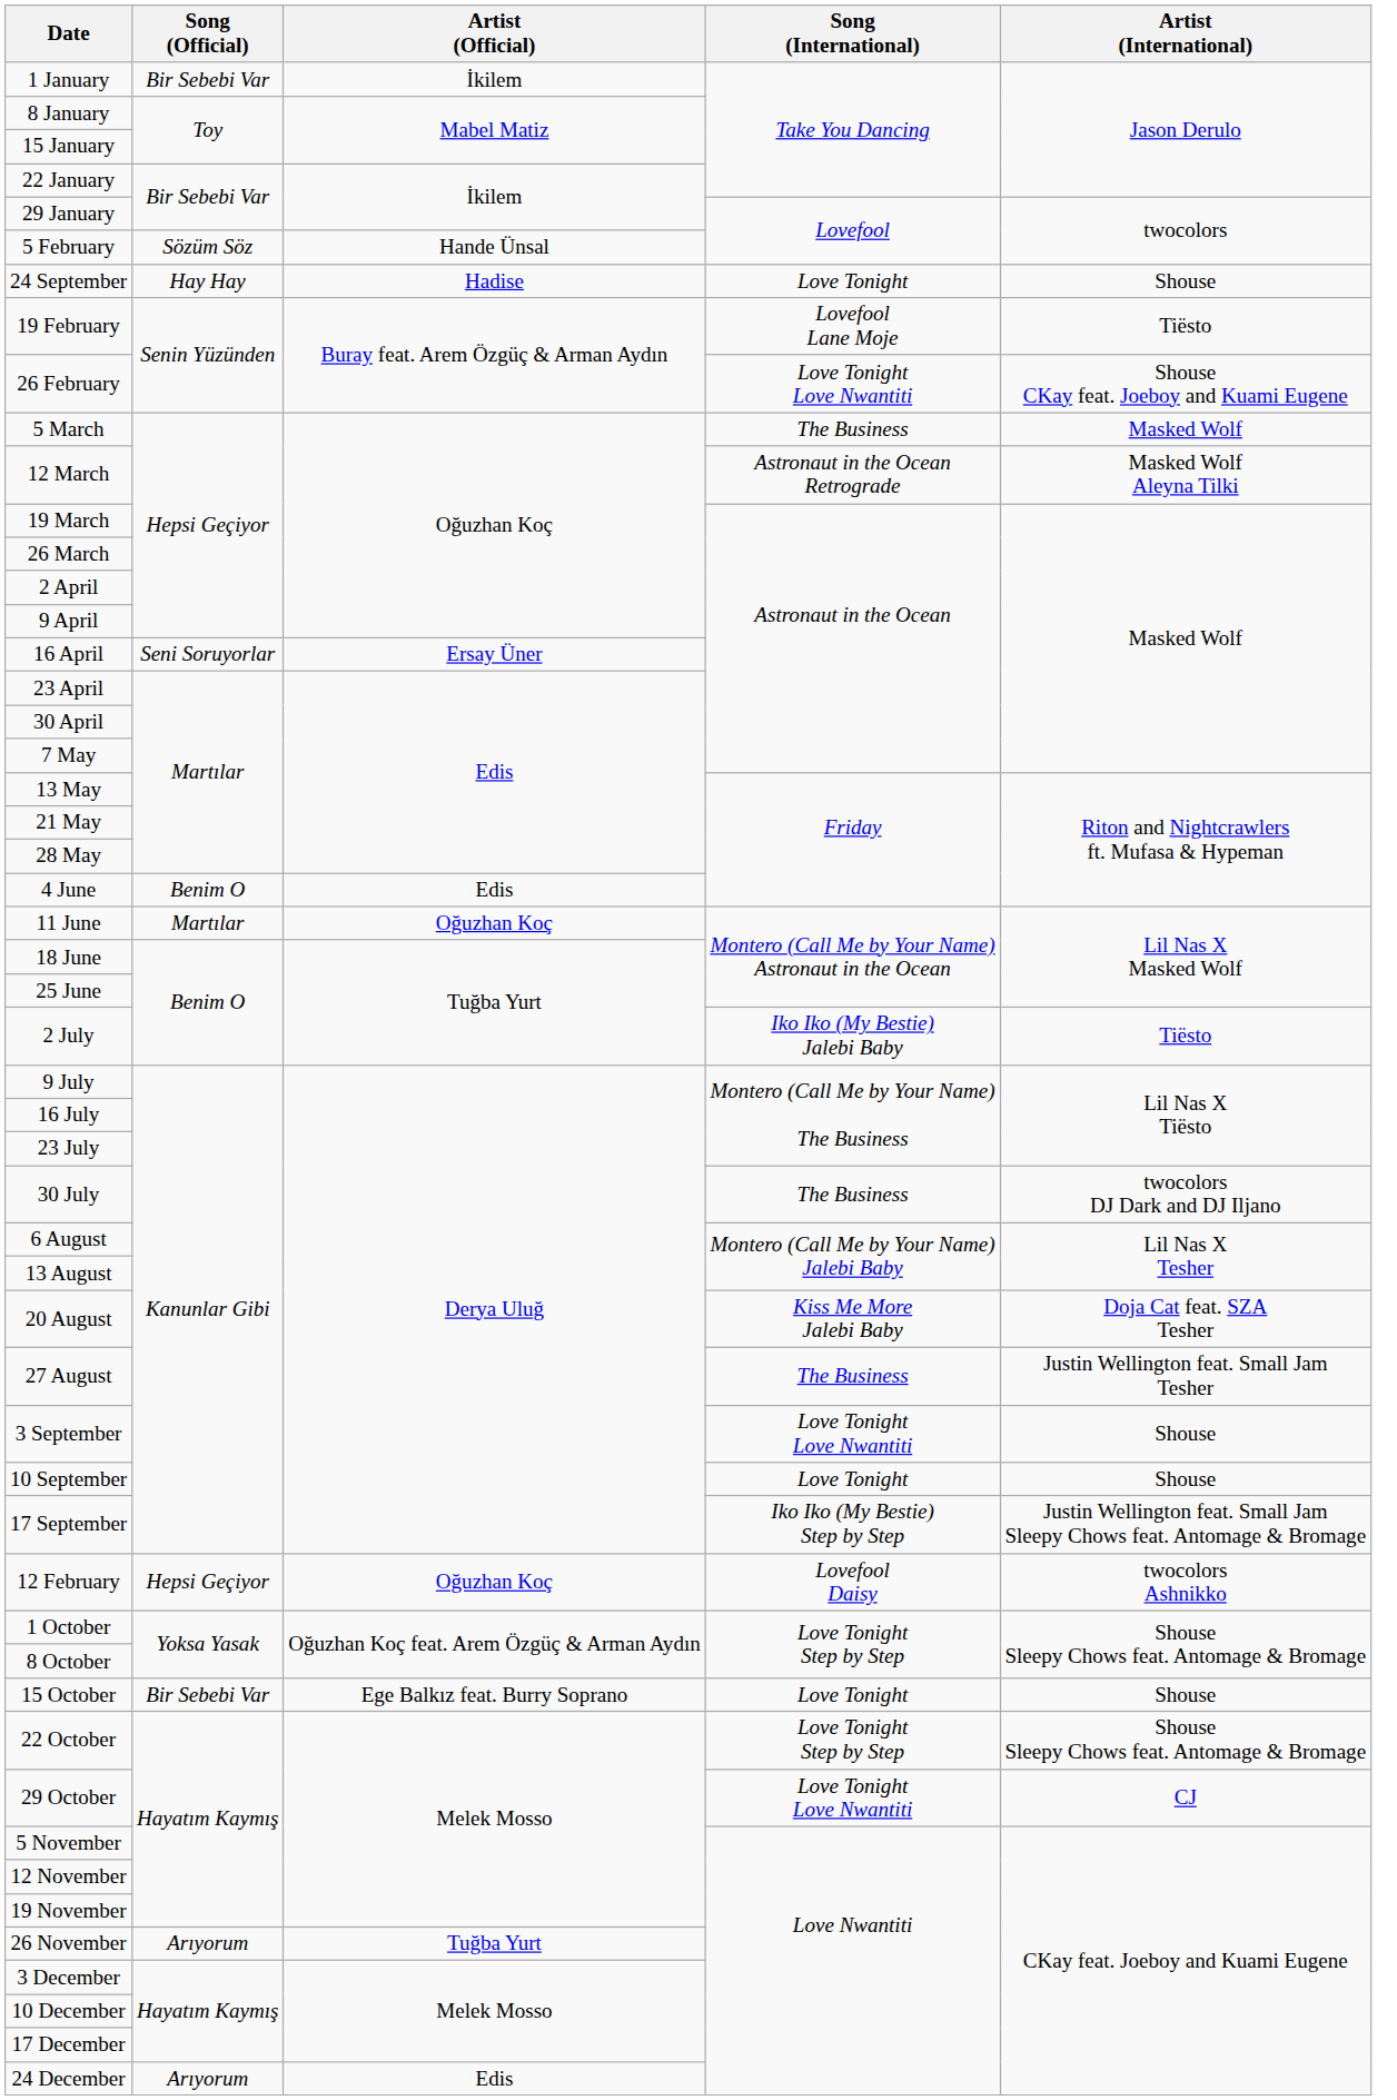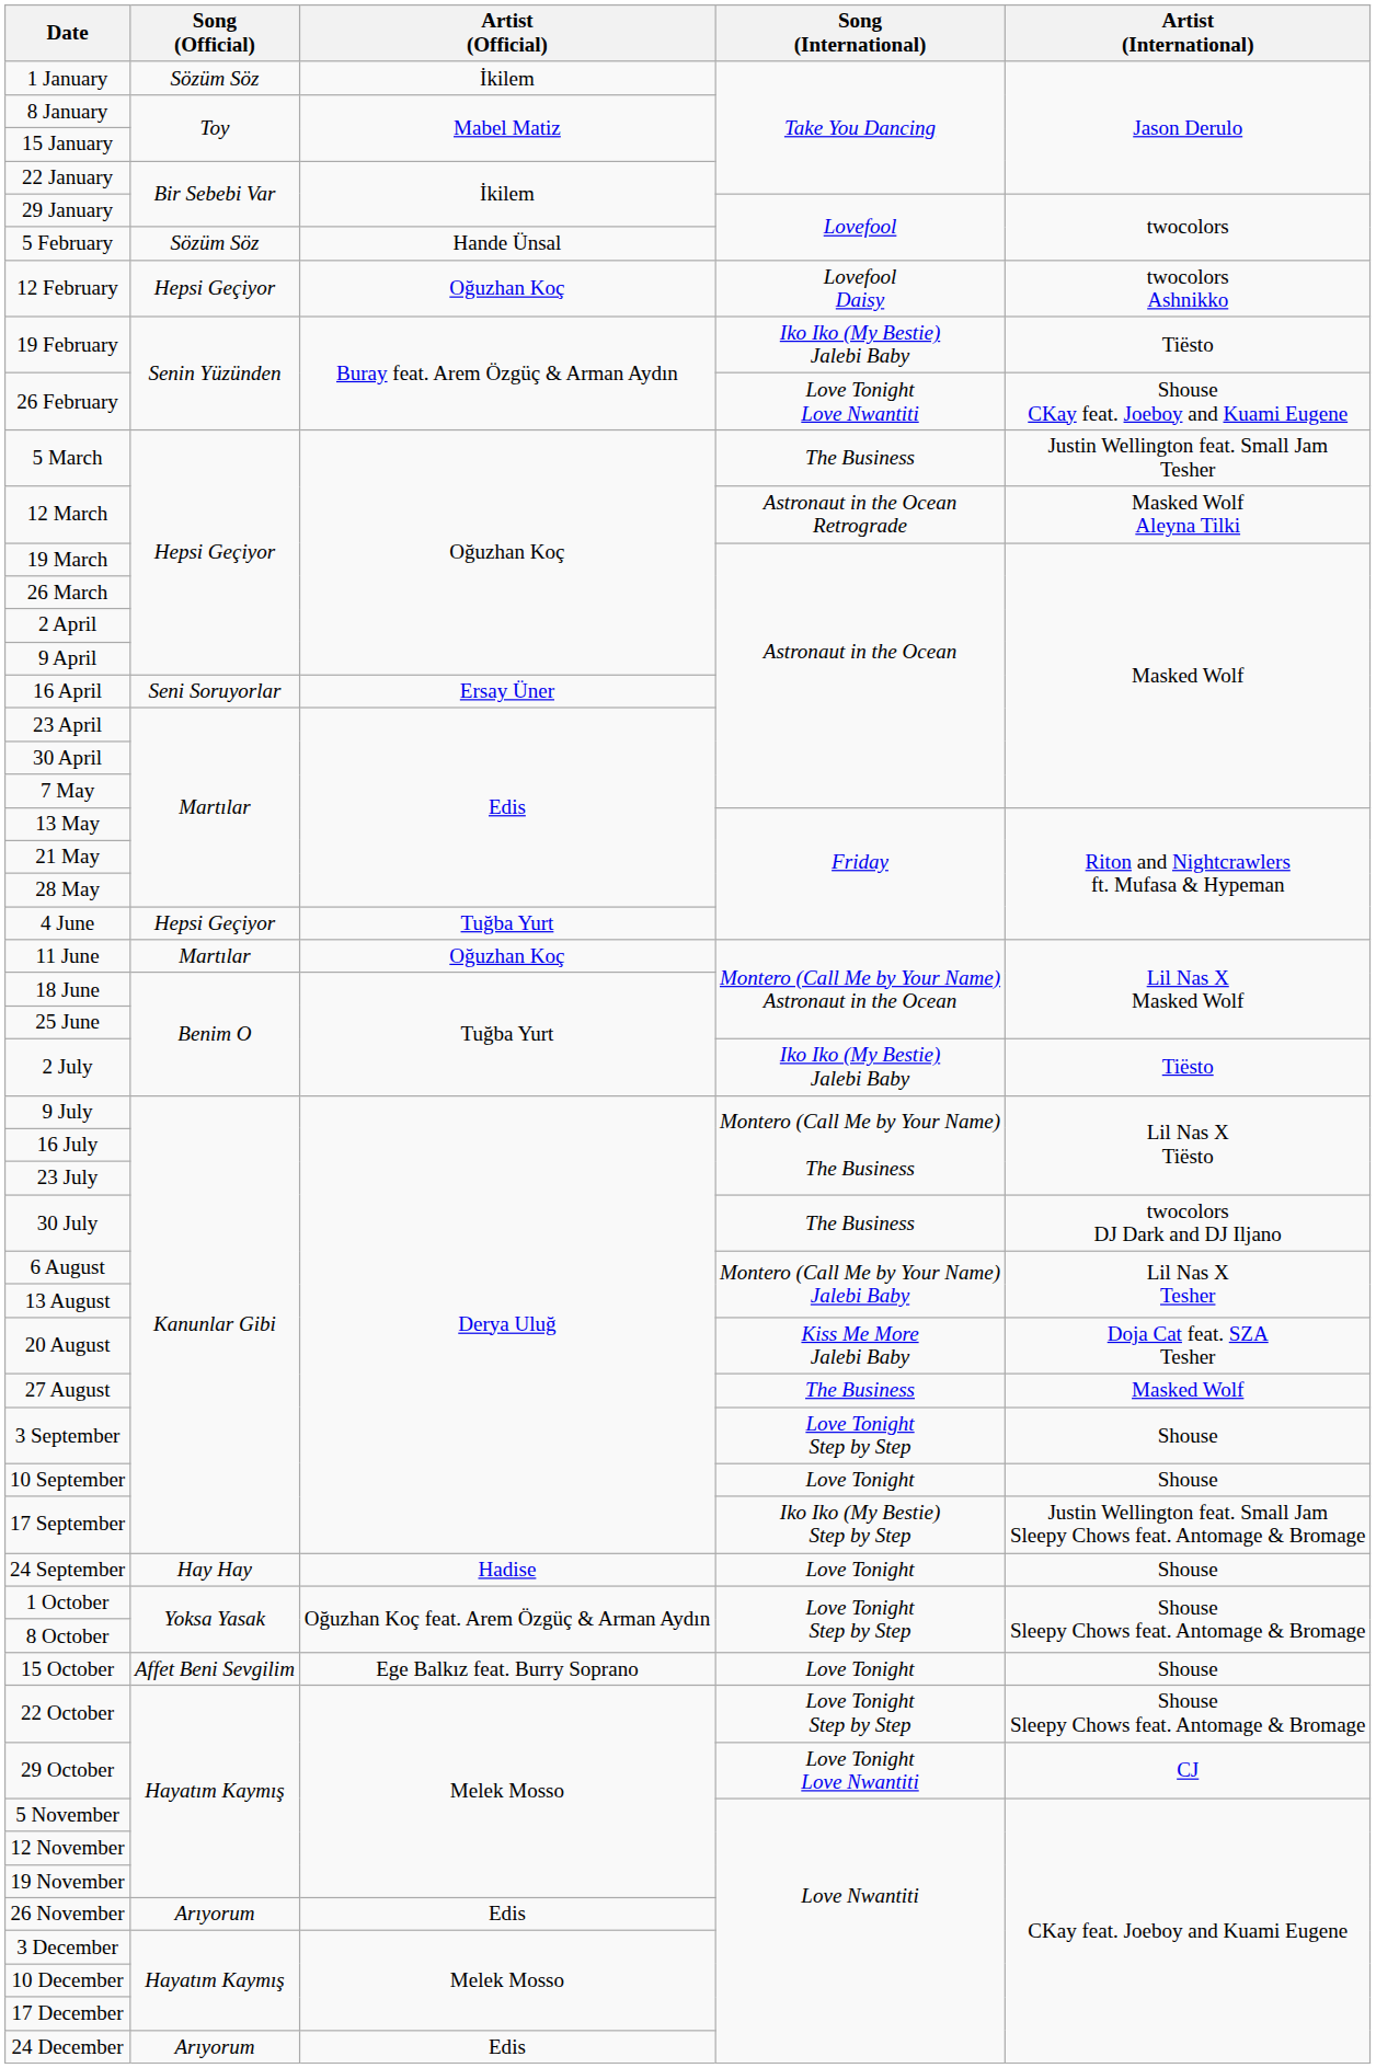1 January | Song (Official): Bir Sebebi Var -> Sözüm Söz
rows swapped: 12 February <-> 24 September
19 February | Song (International): Lovefool Lane Moje -> Iko Iko (My Bestie) Jalebi Baby
5 March | Artist (International): Masked Wolf -> Justin Wellington feat. Small Jam Tesher
4 June | Song (Official): Benim O -> Hepsi Geçiyor
4 June | Artist (Official): Edis -> Tuğba Yurt
27 August | Artist (International): Justin Wellington feat. Small Jam Tesher -> Masked Wolf
3 September | Song (International): Love Tonight Love Nwantiti -> Love Tonight Step by Step
15 October | Song (Official): Bir Sebebi Var -> Affet Beni Sevgilim
26 November | Artist (Official): Tuğba Yurt -> Edis
